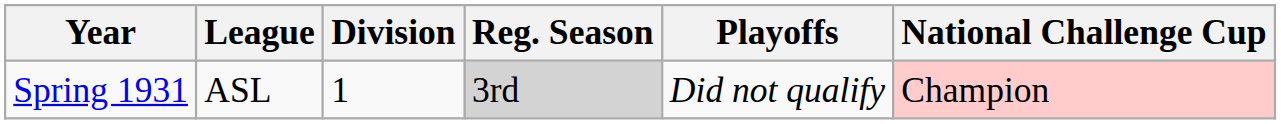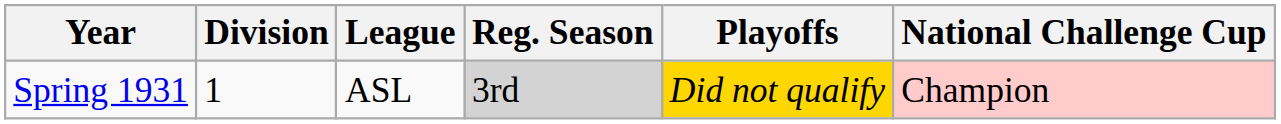columns swapped: Division <-> League
Spring 1931 | Playoffs: no background -> gold background
